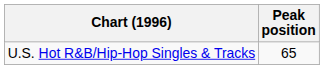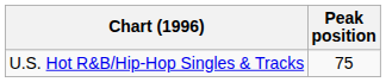U.S. Hot R&B/Hip-Hop Singles & Tracks | Peak position: 65 -> 75
